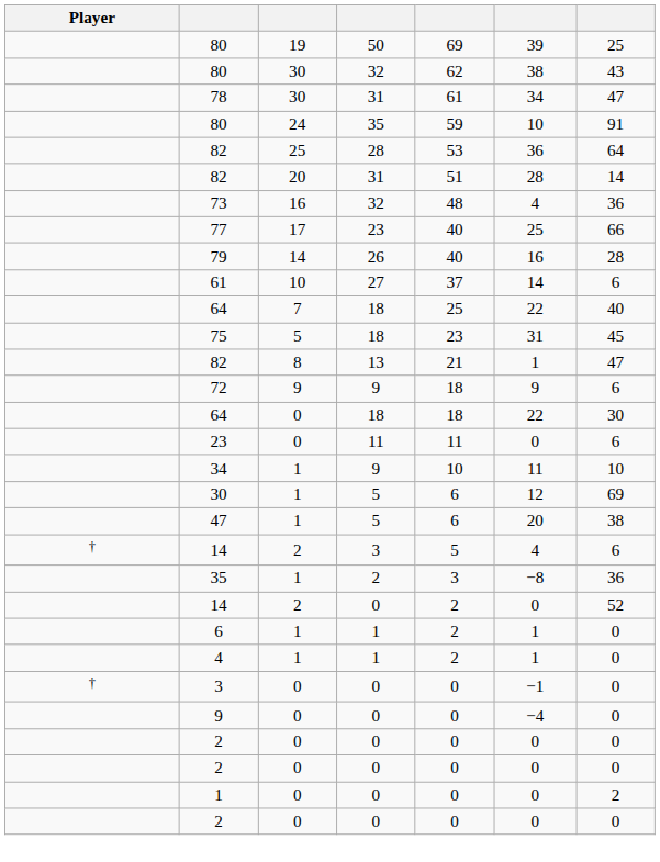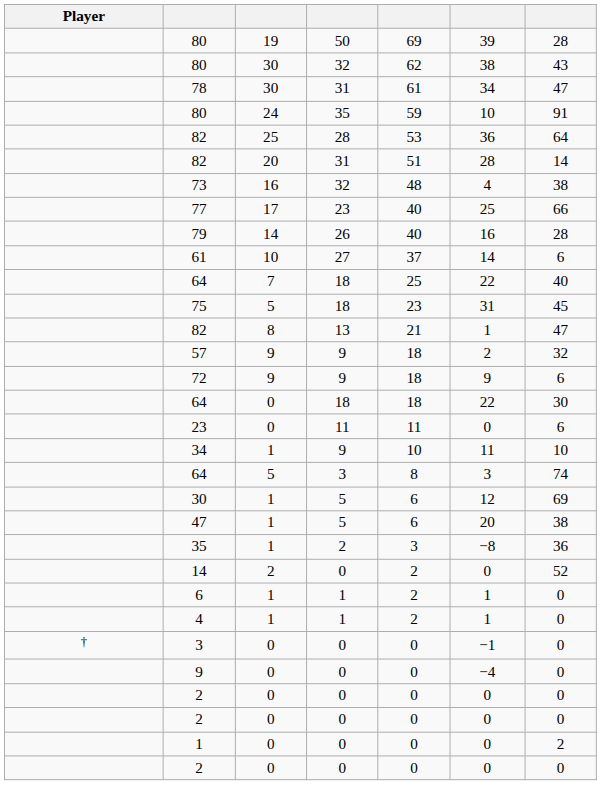80 / 50 | column 7: 25 -> 28
73 | column 7: 36 -> 38
+ row: 57 | 9 | 9 | 18 | 2 | 32
+ row: 64 | 5 | 3 | 8 | 3 | 74
- row: † | 14 | 2 | 3 | 5 | 4 | 6
